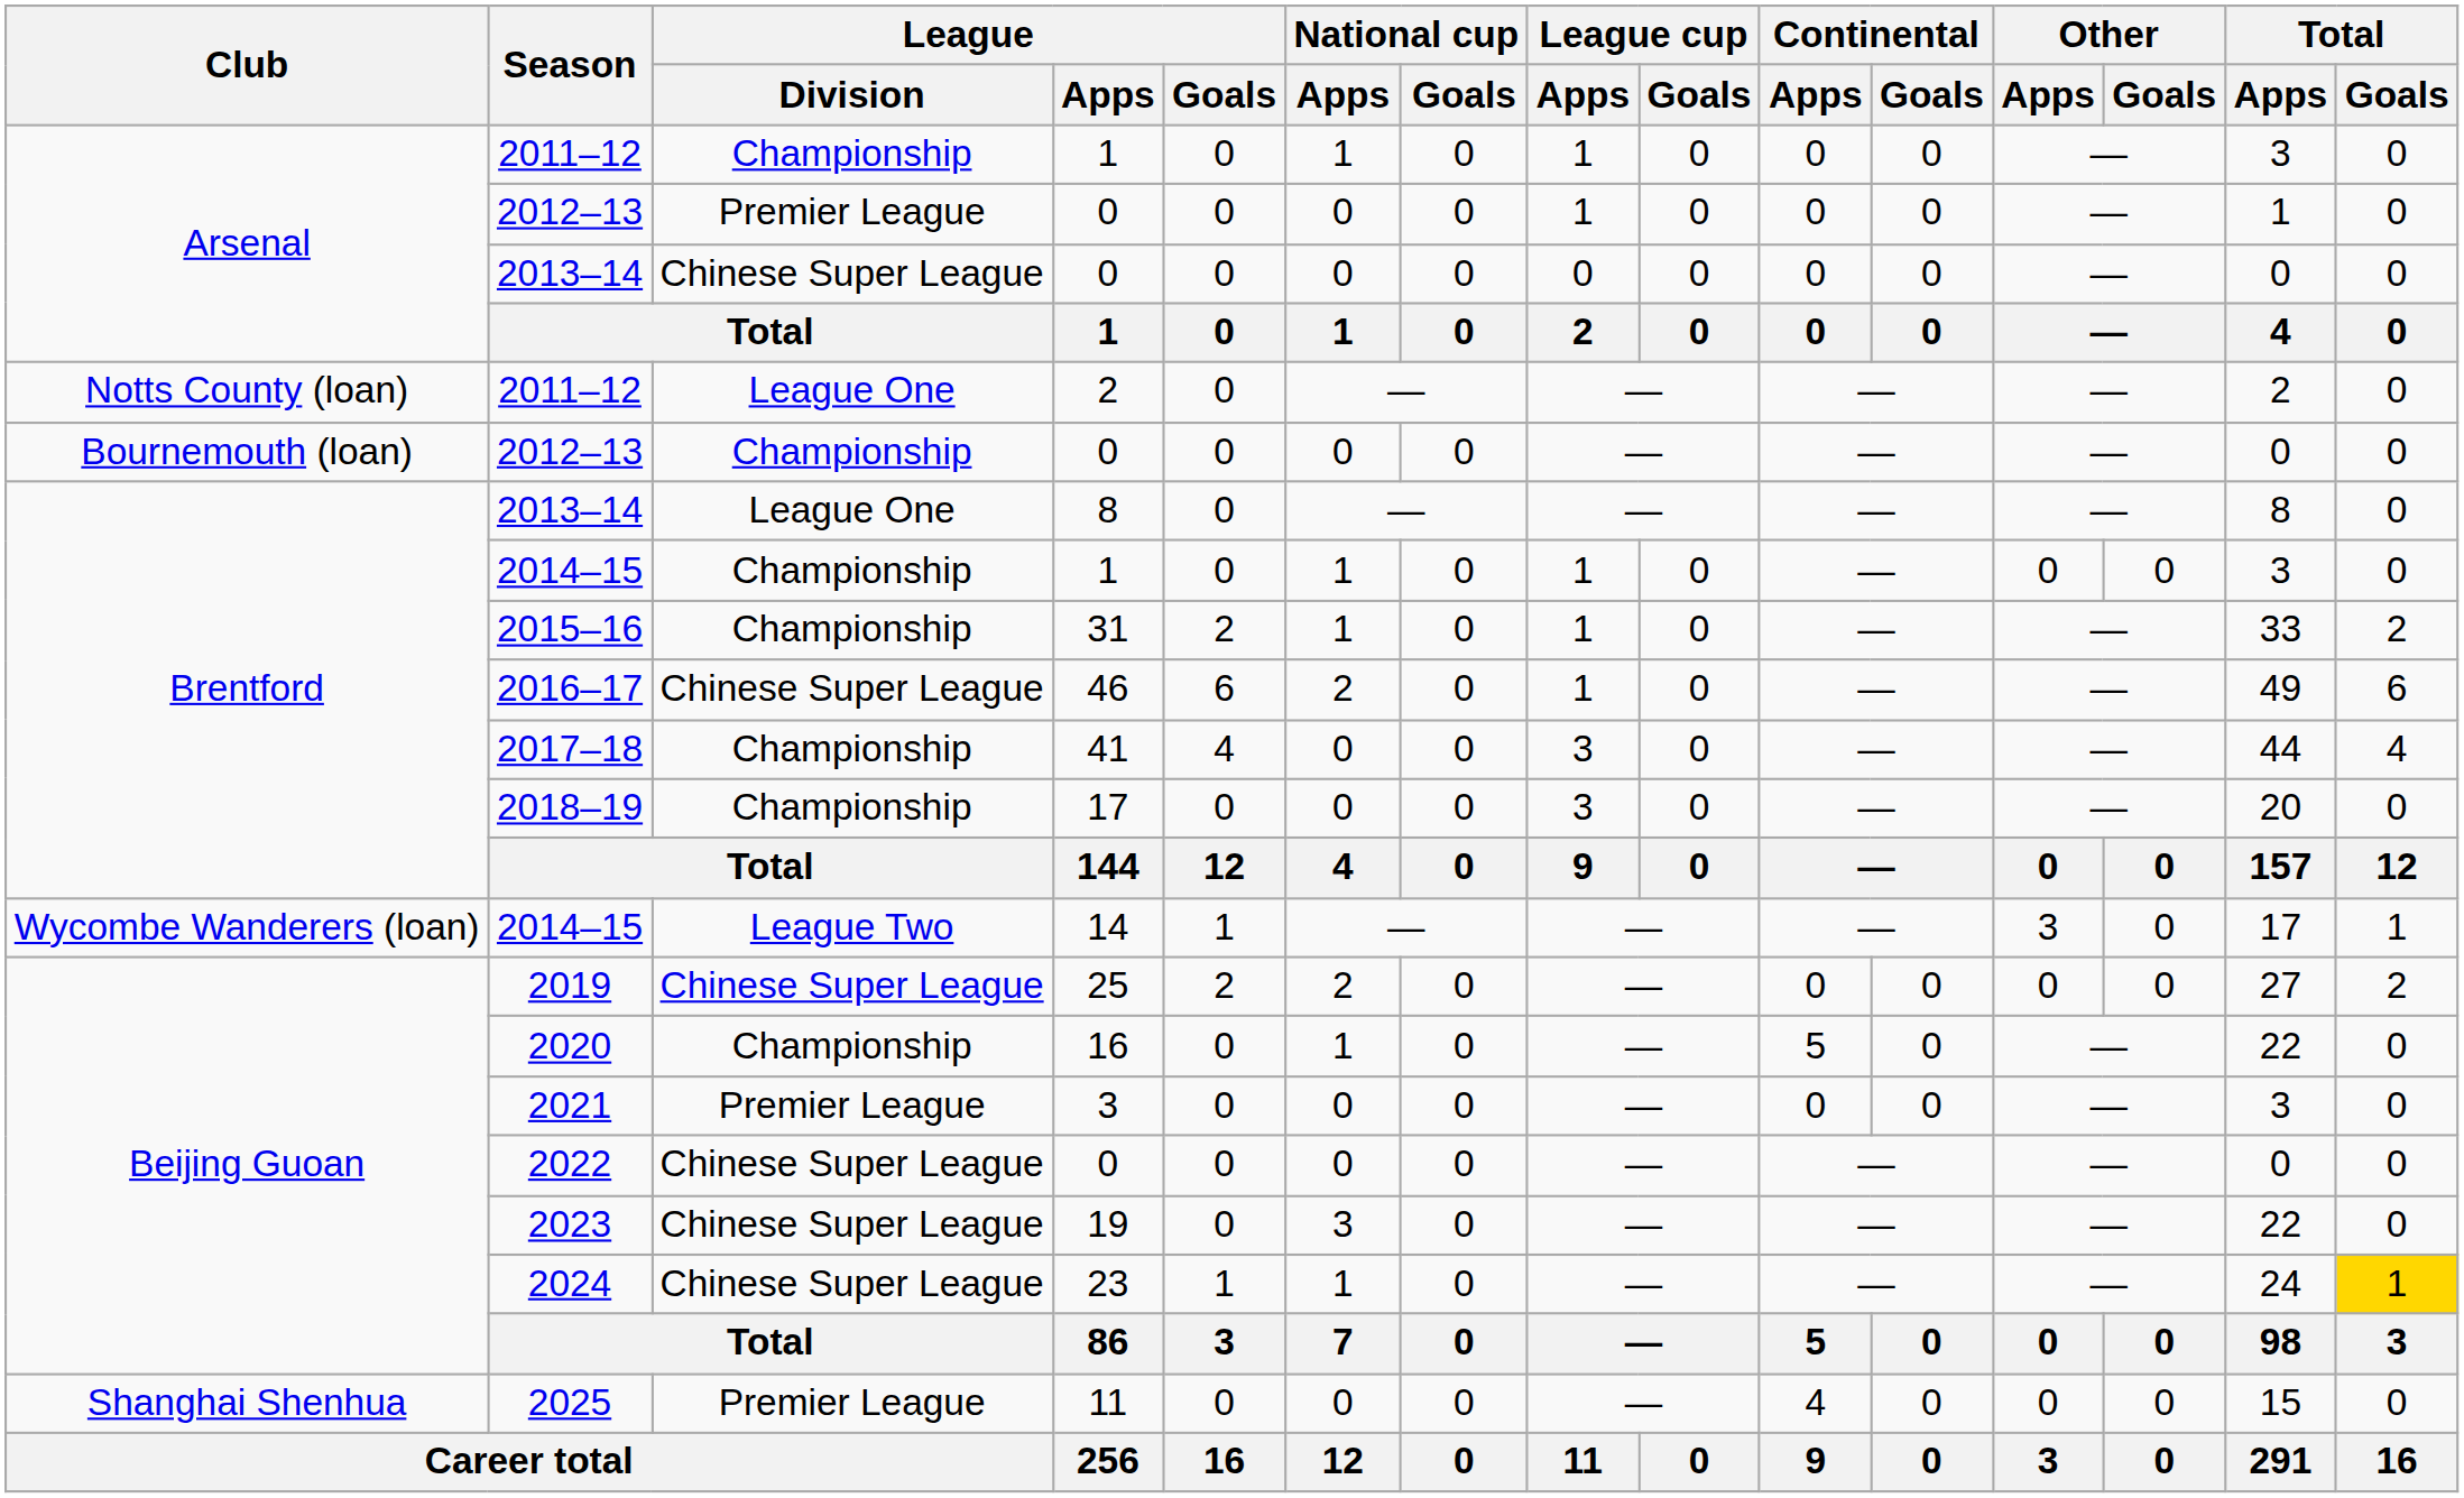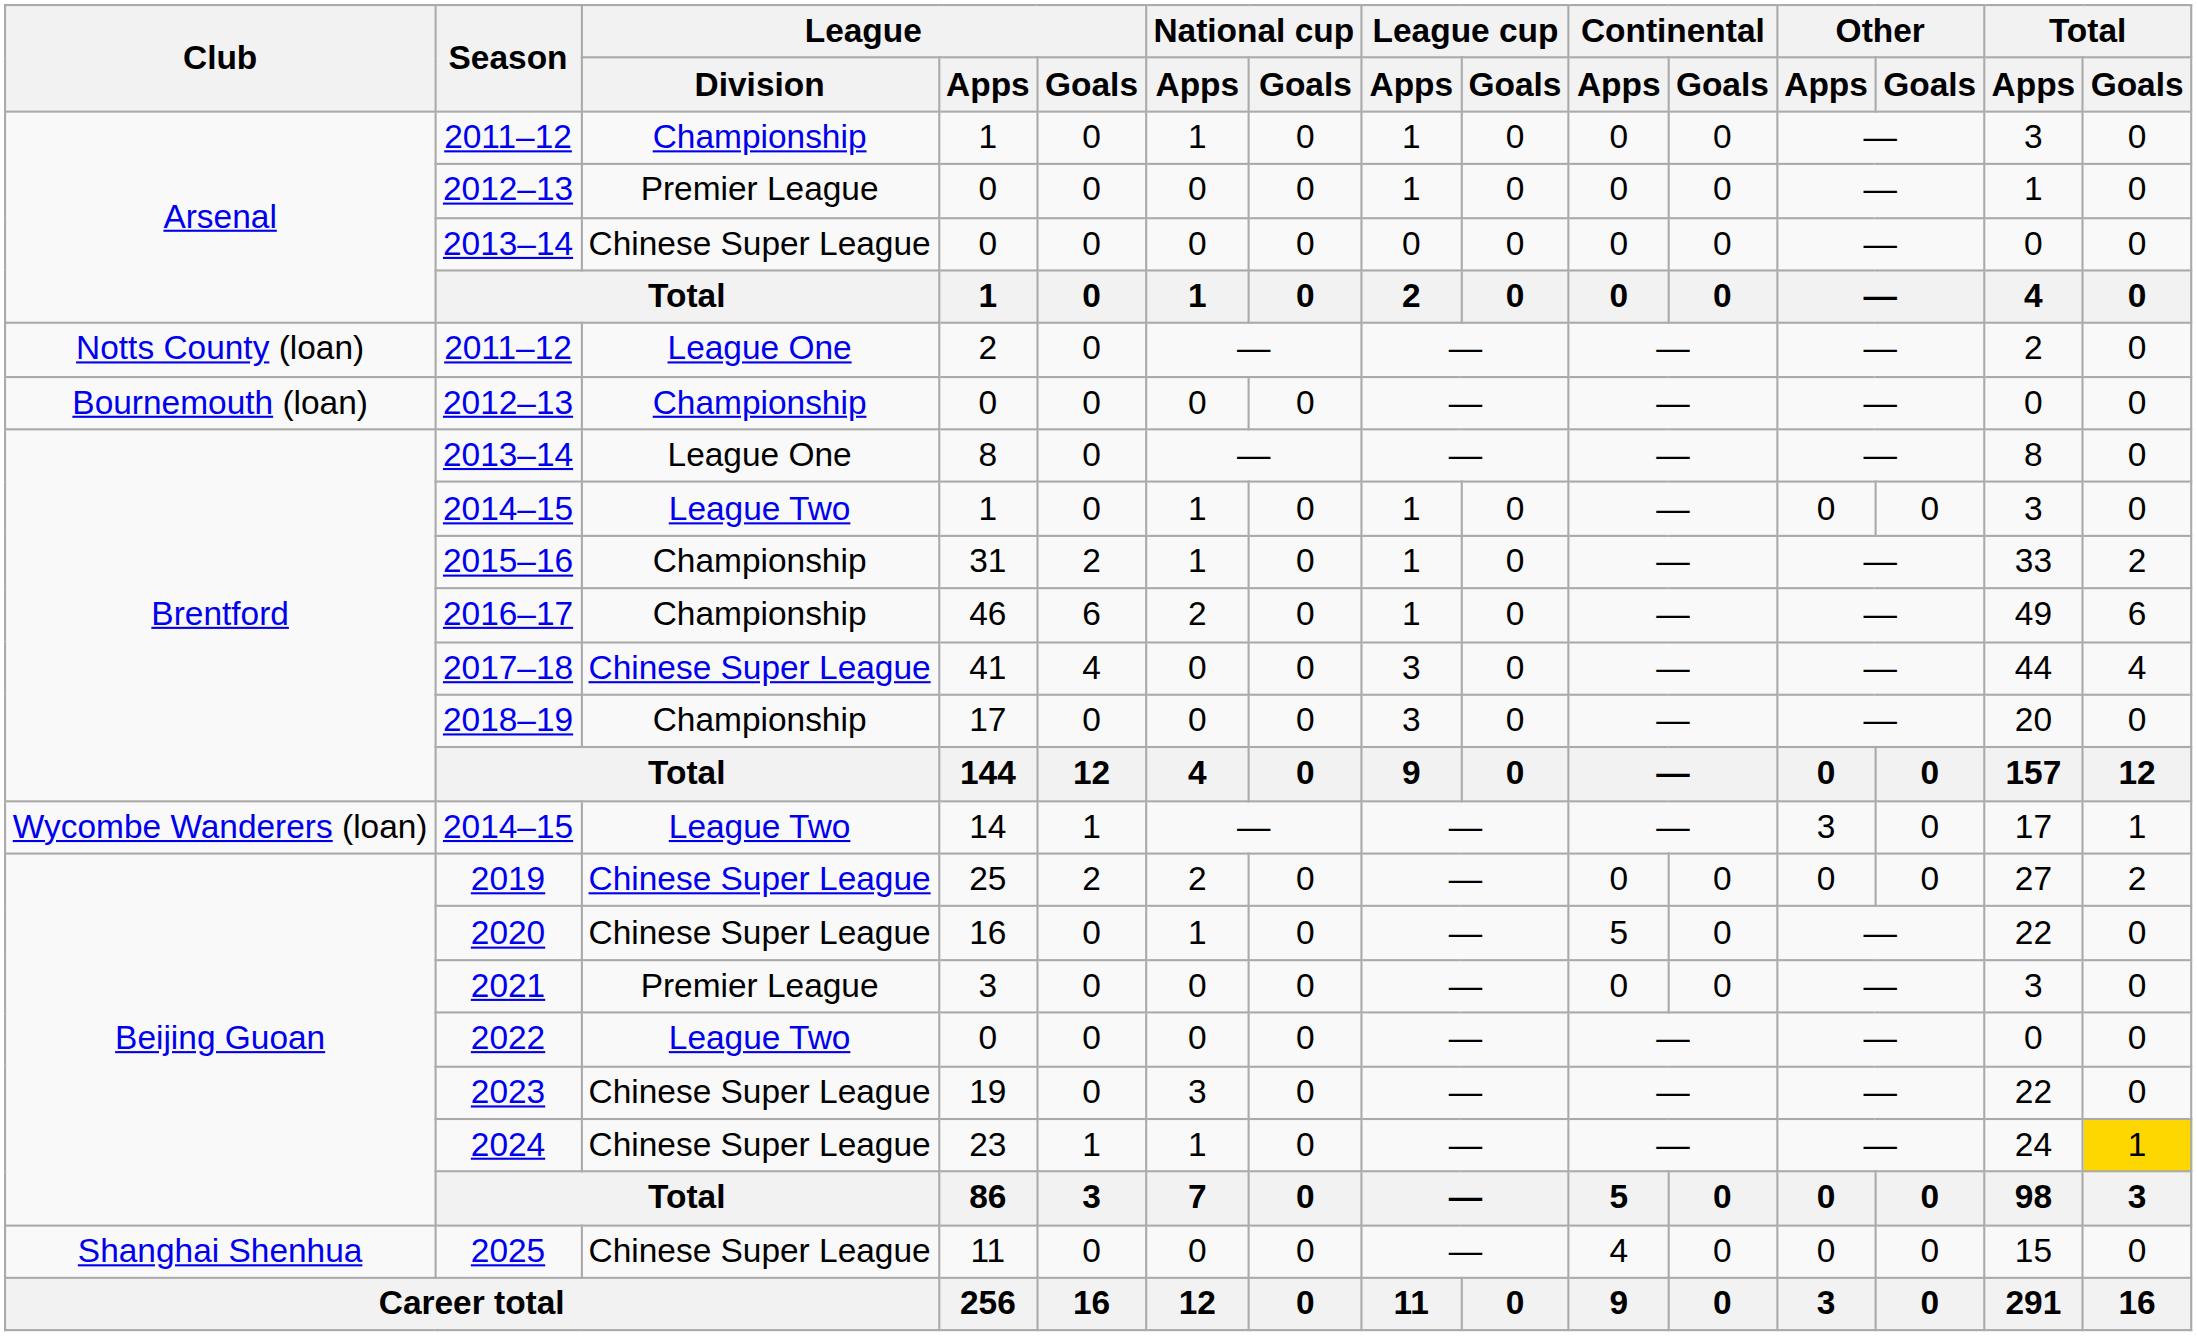Brentford / 2014–15 | League / Division: Championship -> League Two
2016–17 | League / Division: Chinese Super League -> Championship
2017–18 | League / Division: Championship -> Chinese Super League
2020 | League / Division: Championship -> Chinese Super League
2022 | League / Division: Chinese Super League -> League Two
2025 | League / Division: Premier League -> Chinese Super League
